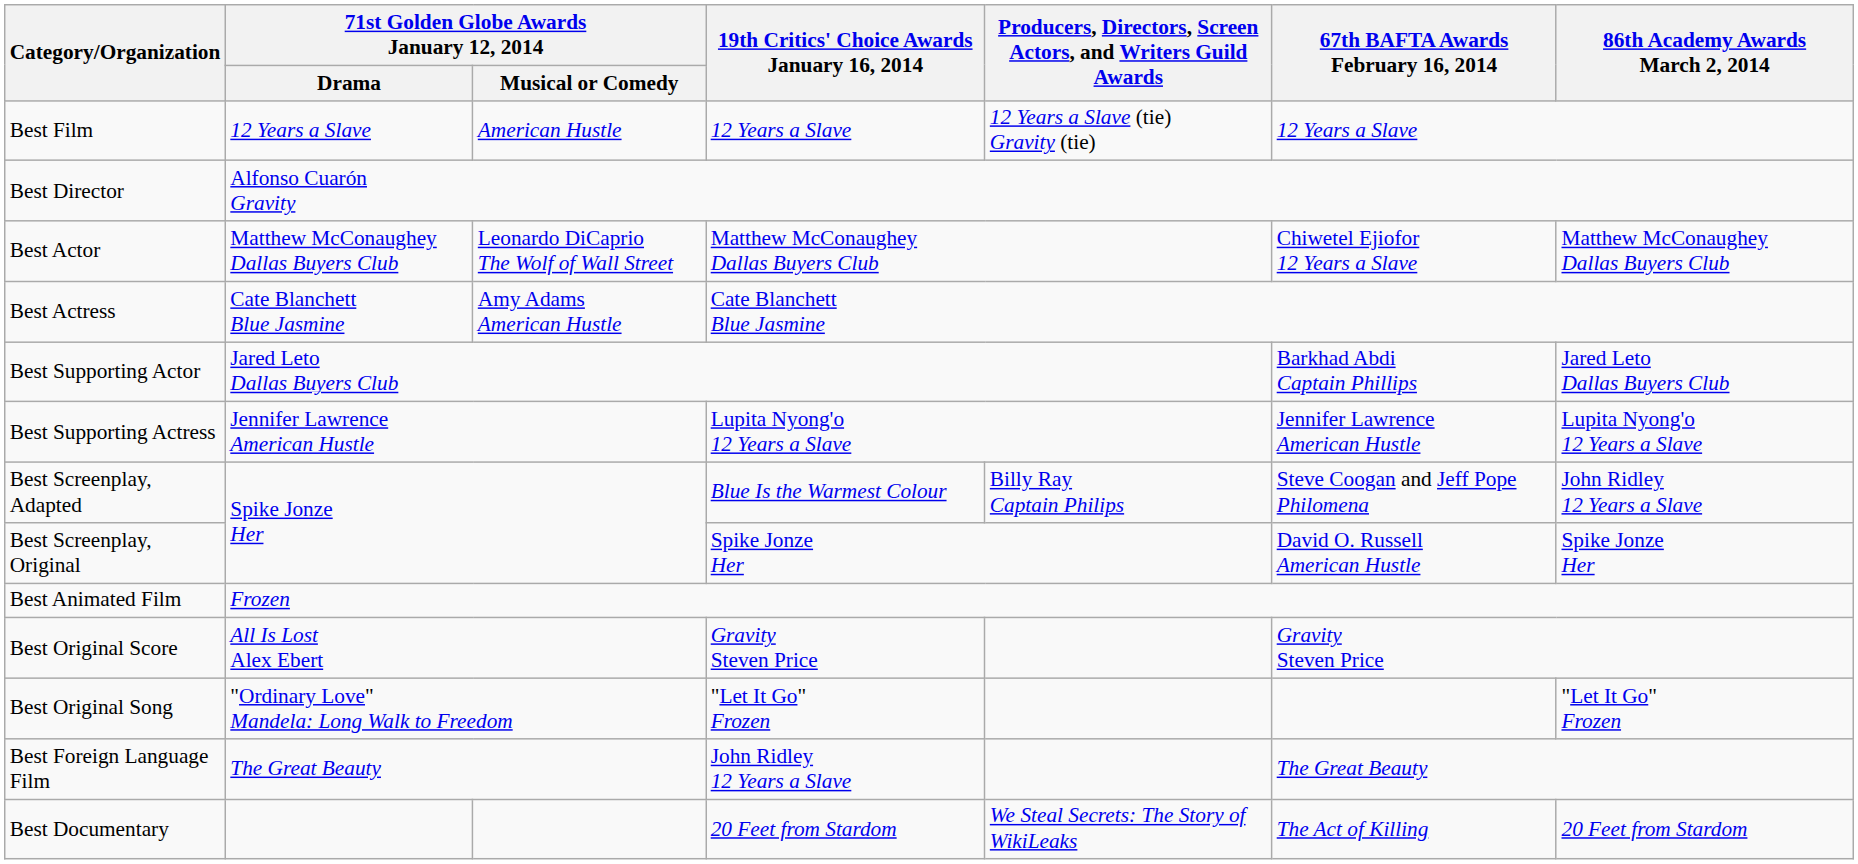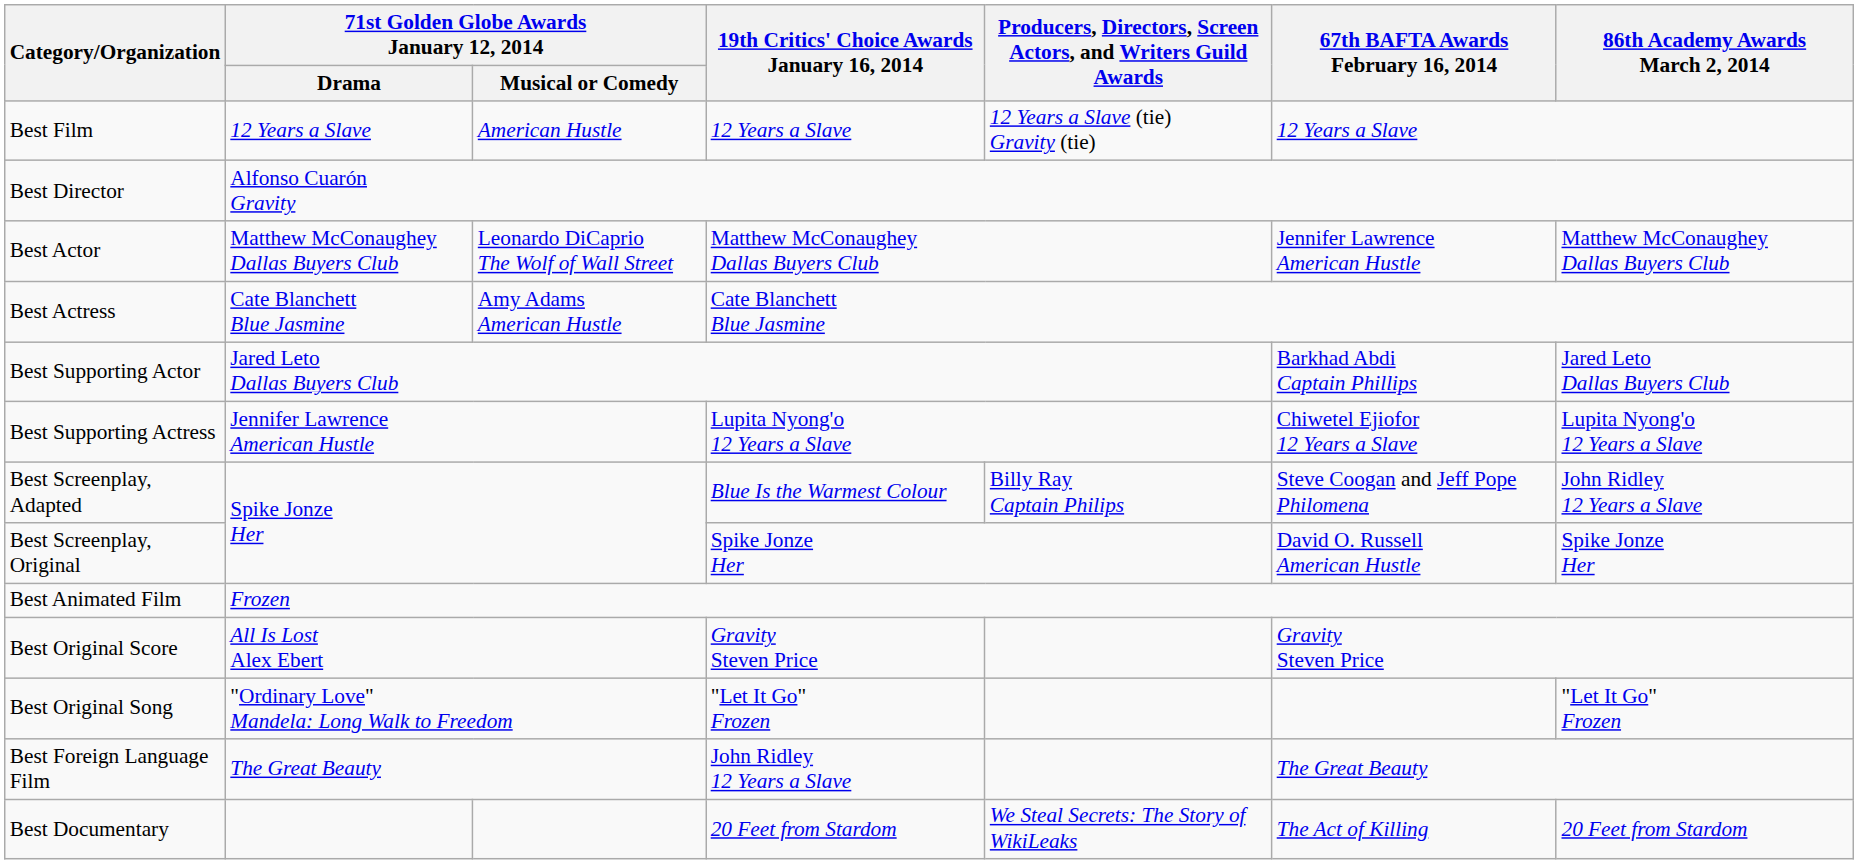Best Actor | 67th BAFTA Awards February 16, 2014: Chiwetel Ejiofor 12 Years a Slave -> Jennifer Lawrence American Hustle
Best Supporting Actress | 67th BAFTA Awards February 16, 2014: Jennifer Lawrence American Hustle -> Chiwetel Ejiofor 12 Years a Slave
